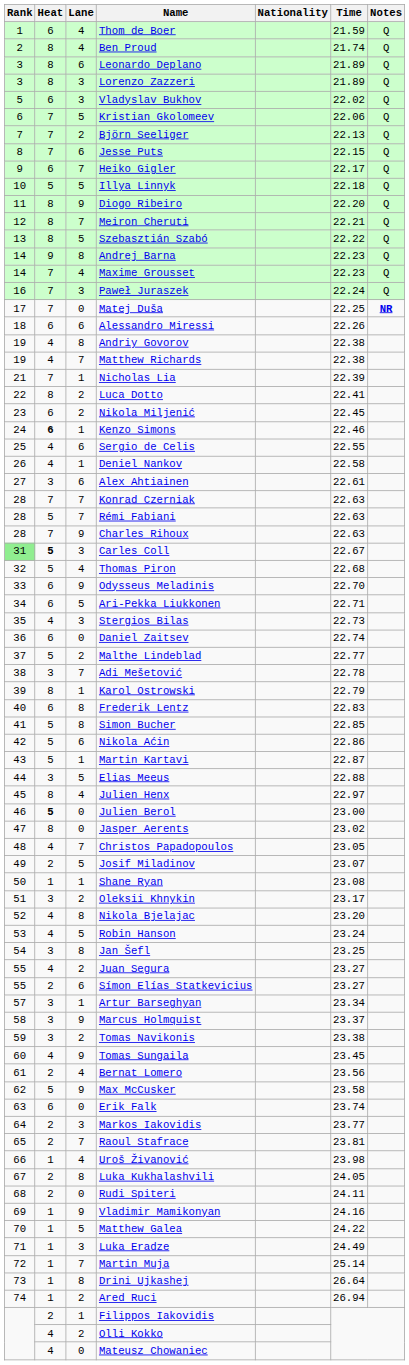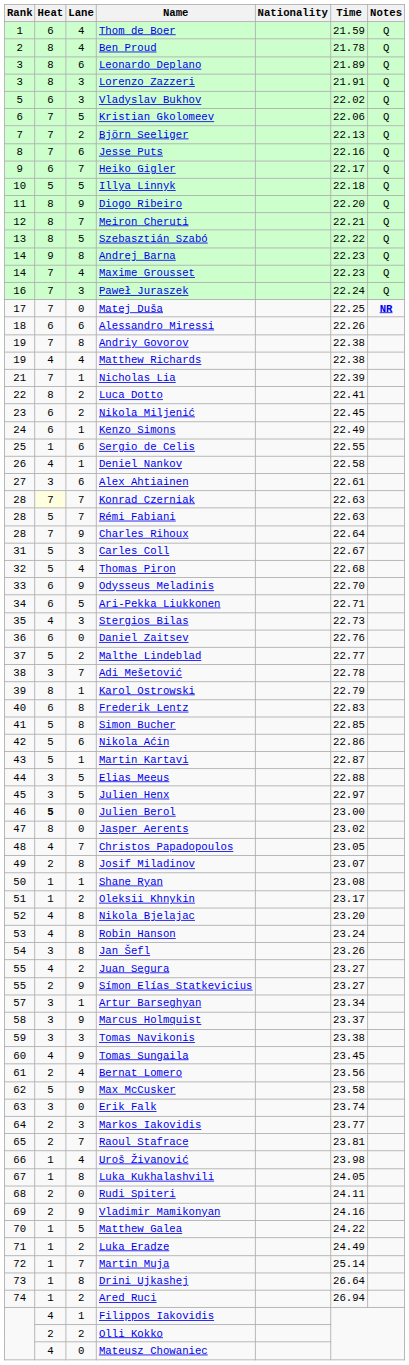Ben Proud | Time: 21.74 -> 21.78
Lorenzo Zazzeri | Time: 21.89 -> 21.91
Jesse Puts | Time: 22.15 -> 22.16
Andriy Govorov | Heat: 4 -> 7
Matthew Richards | Lane: 7 -> 4
Kenzo Simons | Heat: bold -> normal
Kenzo Simons | Time: 22.46 -> 22.49
Sergio de Celis | Heat: 4 -> 1
Konrad Czerniak | Heat: no background -> lightyellow background
Charles Rihoux | Time: 22.63 -> 22.64
Carles Coll | Rank: lightgreen background -> no background
Carles Coll | Heat: bold -> normal
Daniel Zaitsev | Time: 22.74 -> 22.76
Julien Henx | Heat: 8 -> 3
Julien Henx | Lane: 4 -> 5
Josif Miladinov | Lane: 5 -> 8
Oleksii Khnykin | Heat: 3 -> 1
Robin Hanson | Lane: 5 -> 8
Jan Šefl | Time: 23.25 -> 23.26
Símon Elías Statkevicius | Lane: 6 -> 9
Tomas Navikonis | Lane: 2 -> 3
Erik Falk | Heat: 6 -> 3
Luka Kukhalashvili | Heat: 2 -> 1
Vladimir Mamikonyan | Heat: 1 -> 2
Luka Eradze | Lane: 3 -> 2
Filippos Iakovidis | Heat: 2 -> 4
Olli Kokko | Heat: 4 -> 2
